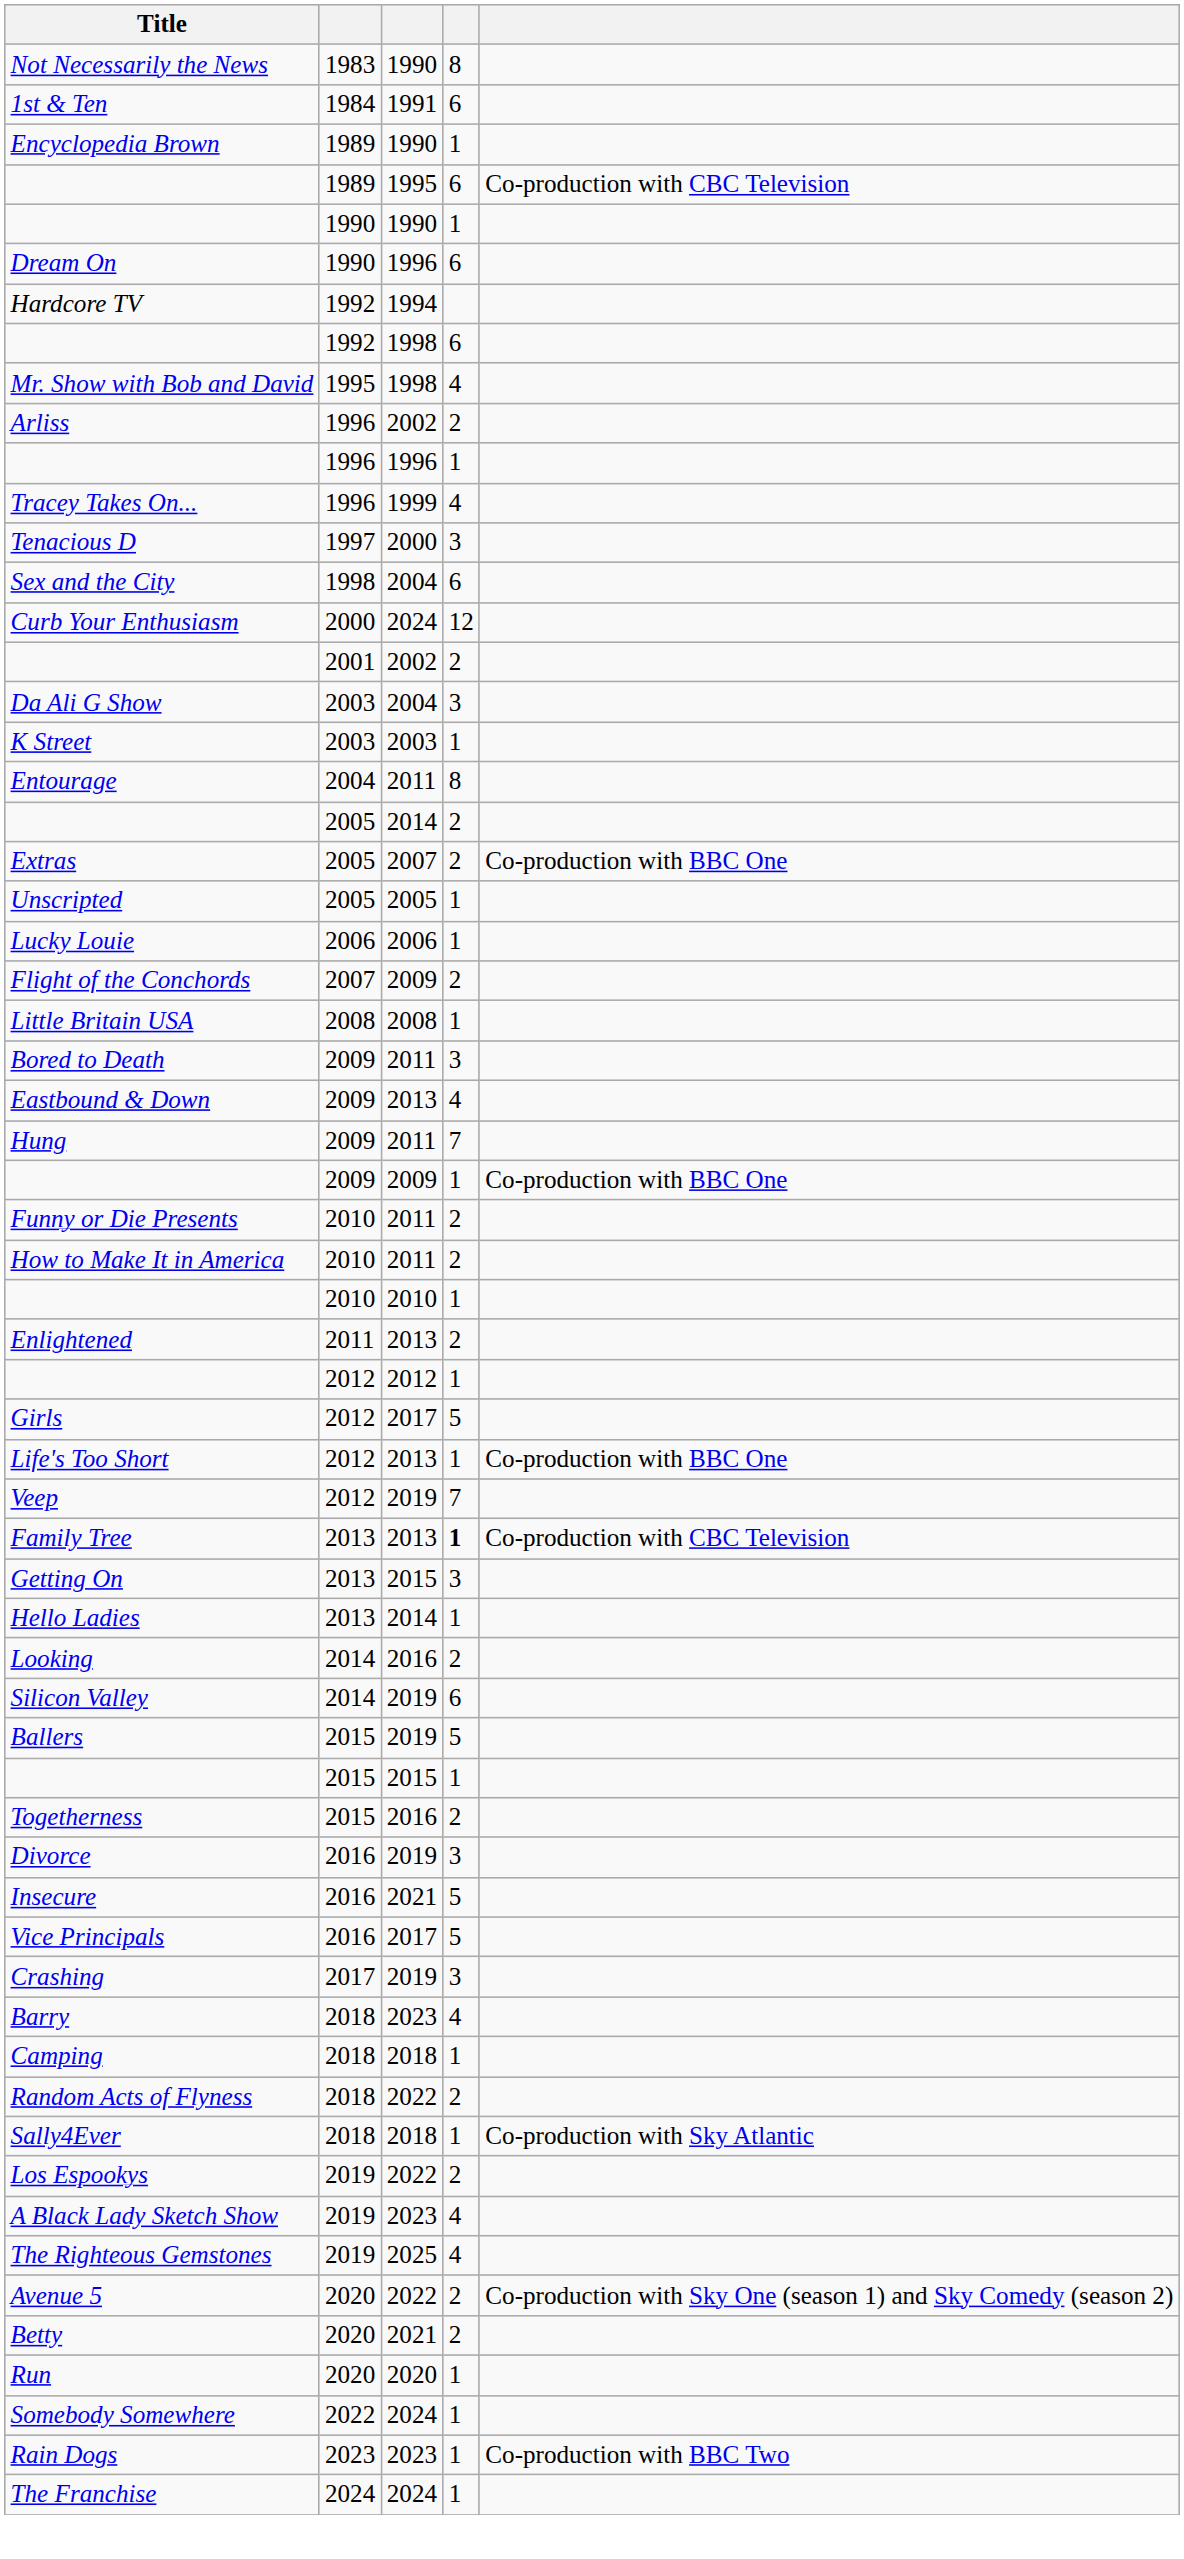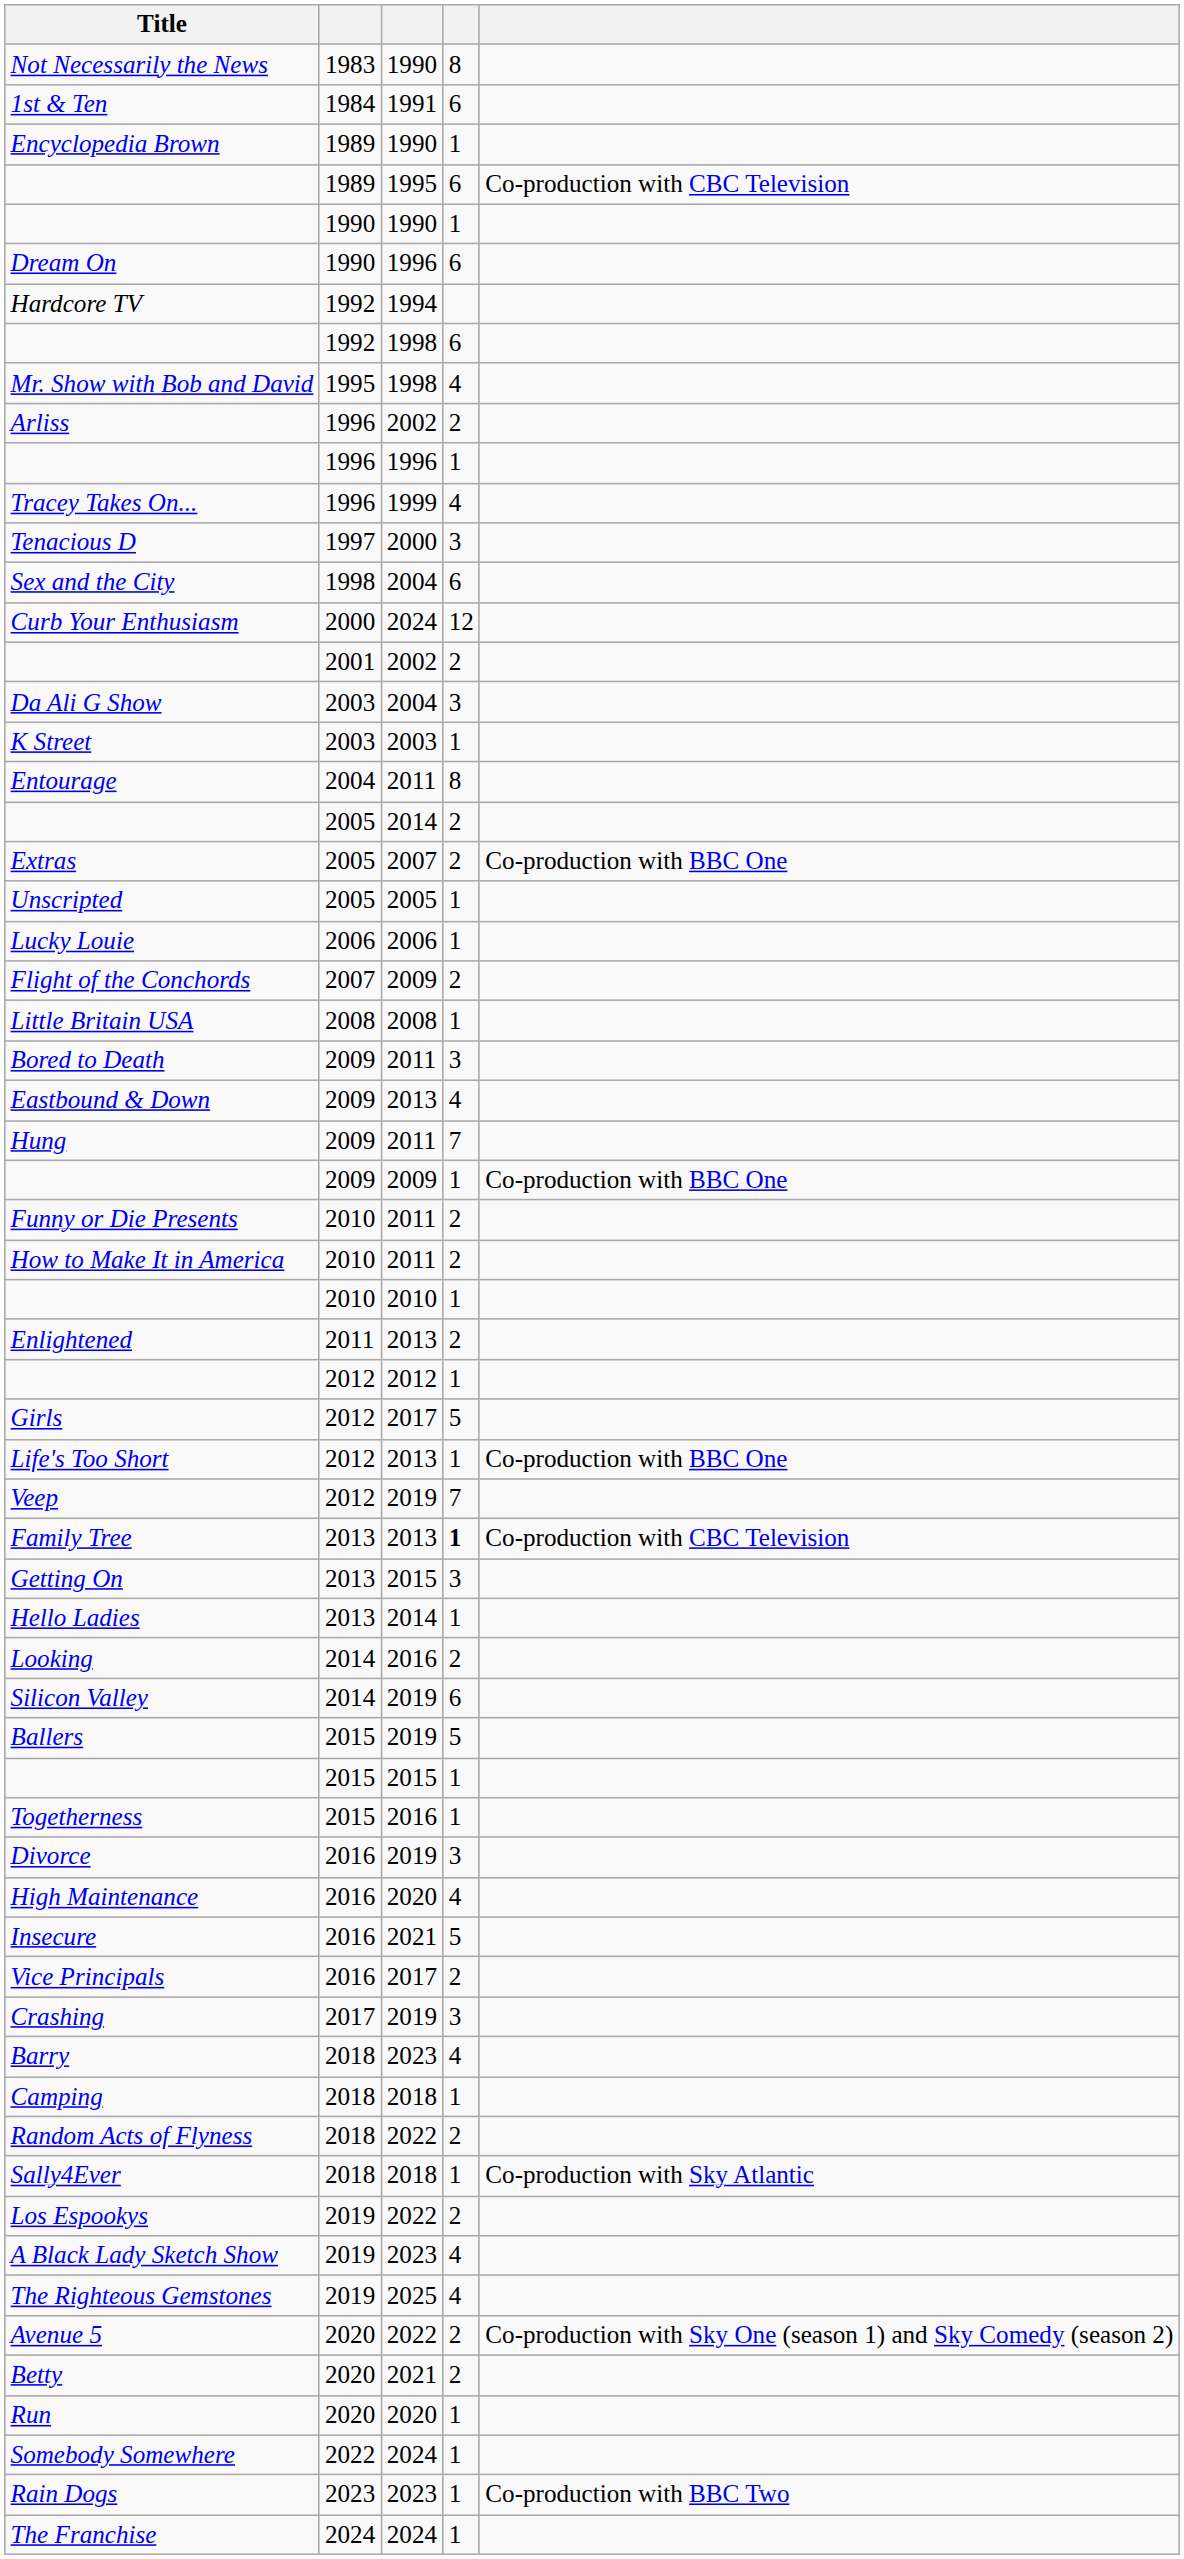Togetherness | column 4: 2 -> 1
+ row: High Maintenance | 2016 | 2020 | 4
Vice Principals | column 4: 5 -> 2
